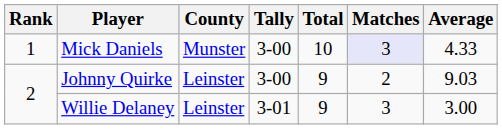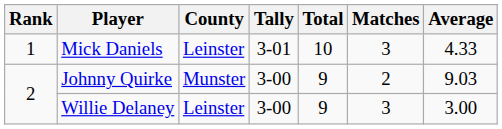Mick Daniels | County: Munster -> Leinster
Mick Daniels | Tally: 3-00 -> 3-01
Mick Daniels | Matches: lavender background -> no background
Johnny Quirke | County: Leinster -> Munster
Willie Delaney | Tally: 3-01 -> 3-00
